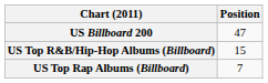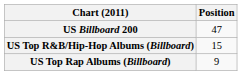US Top Rap Albums (Billboard) | Position: 7 -> 9
